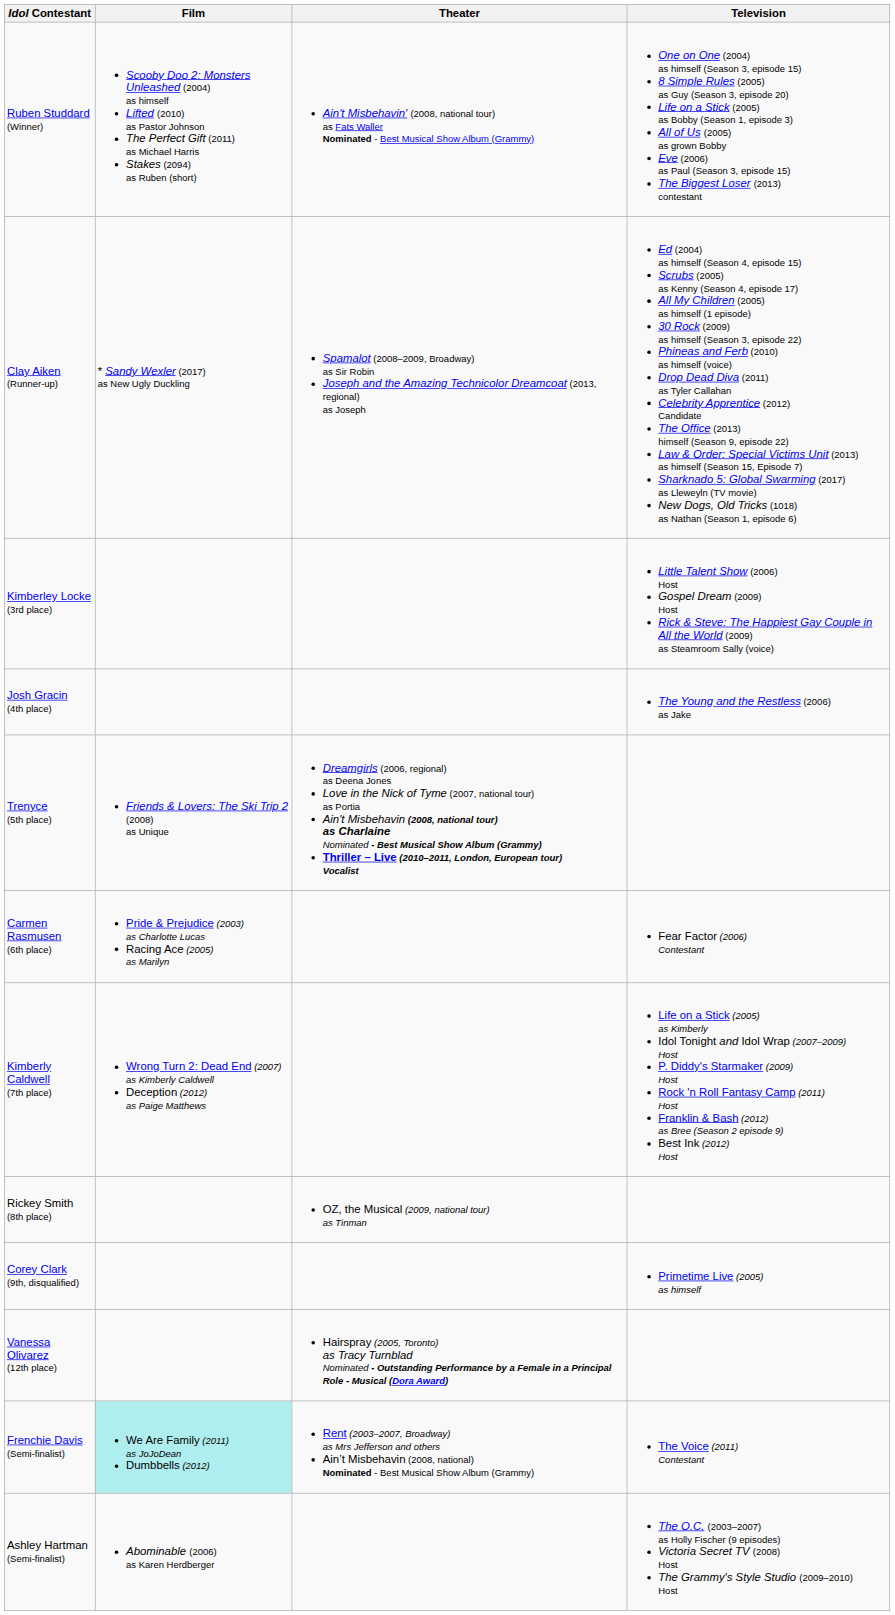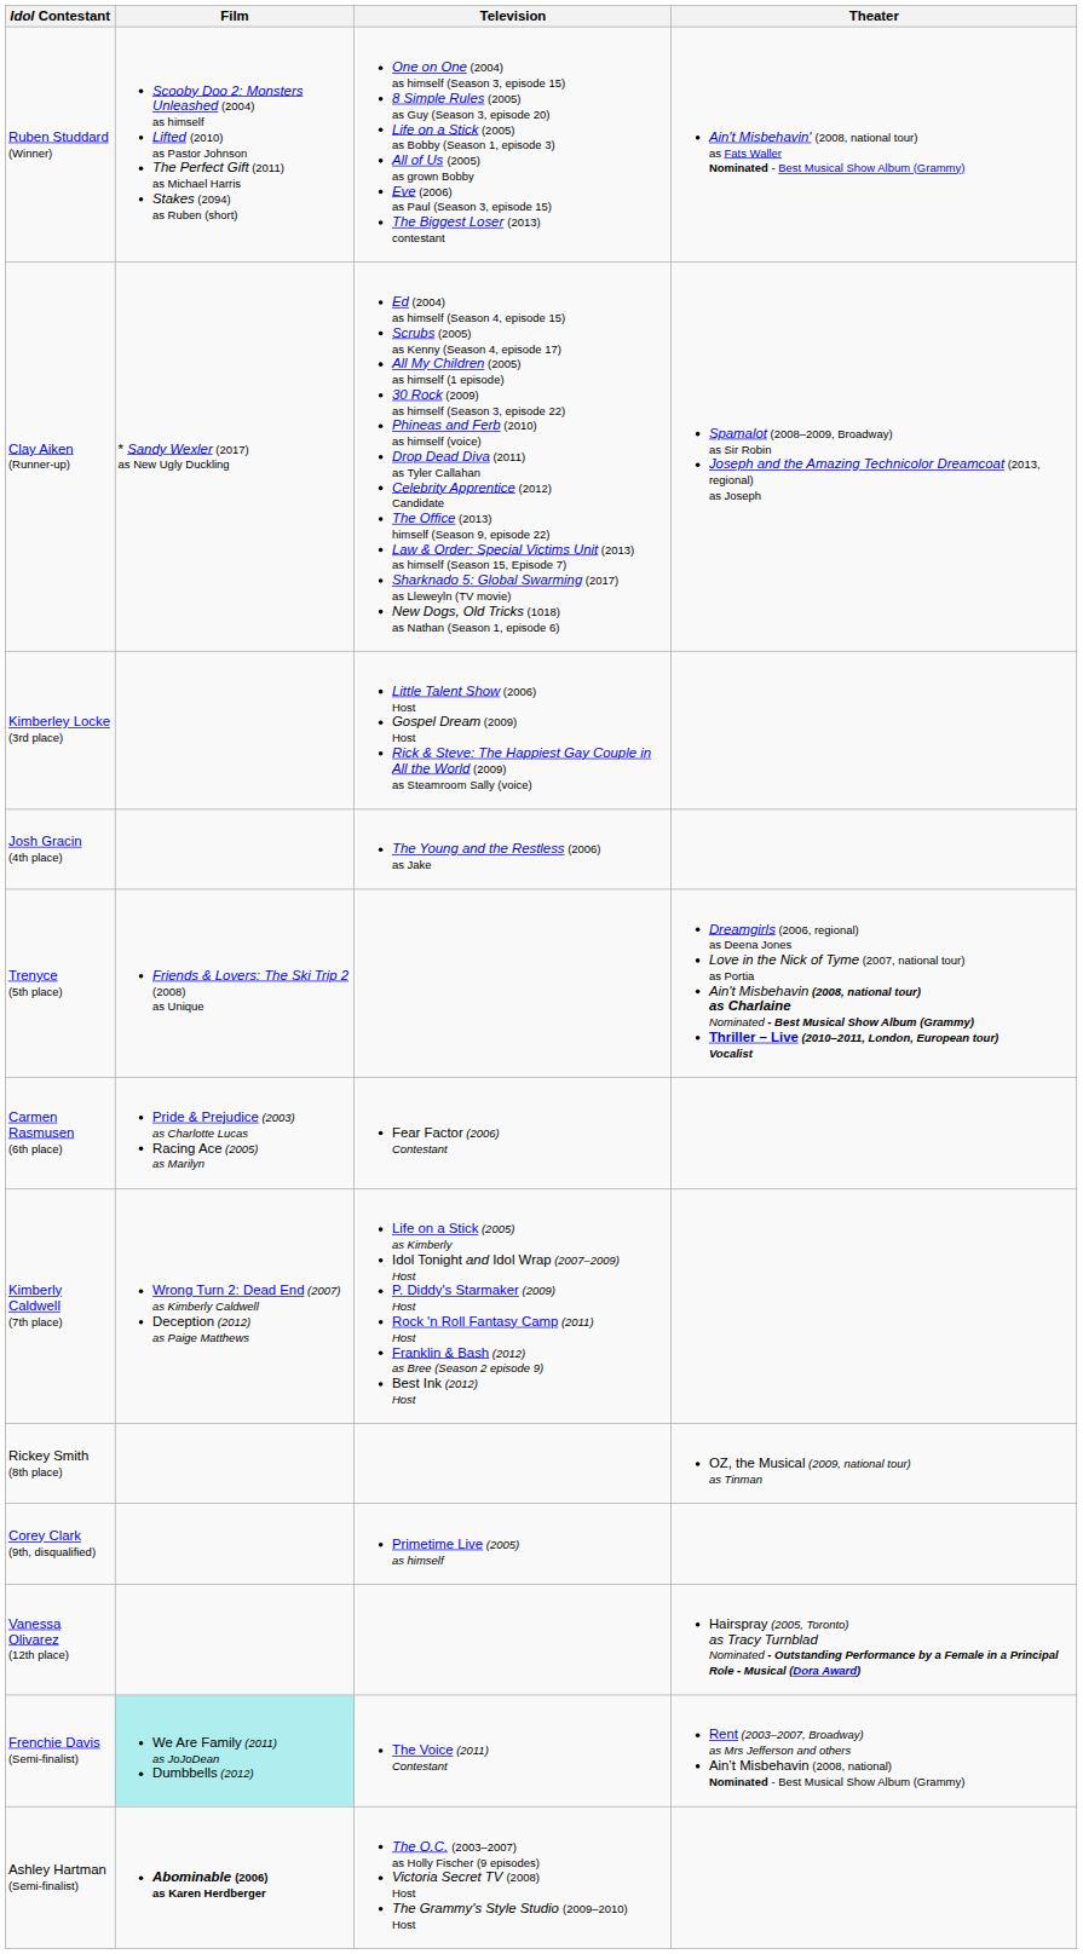columns swapped: Television <-> Theater
Ashley Hartman (Semi-finalist) | Film: normal -> bold
